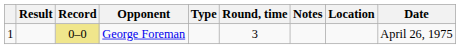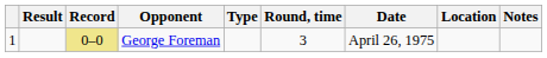columns swapped: Date <-> Notes
